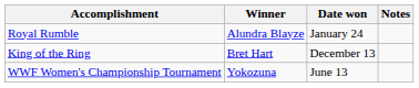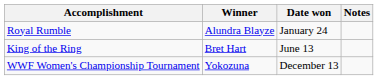King of the Ring | Date won: December 13 -> June 13
WWF Women's Championship Tournament | Date won: June 13 -> December 13
